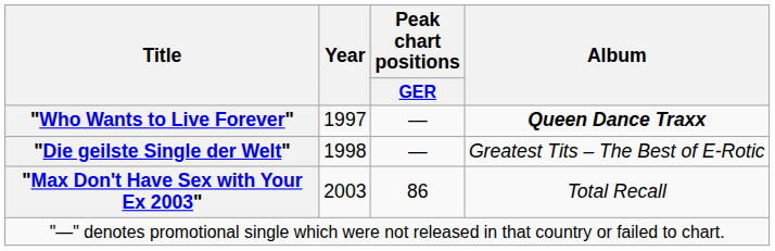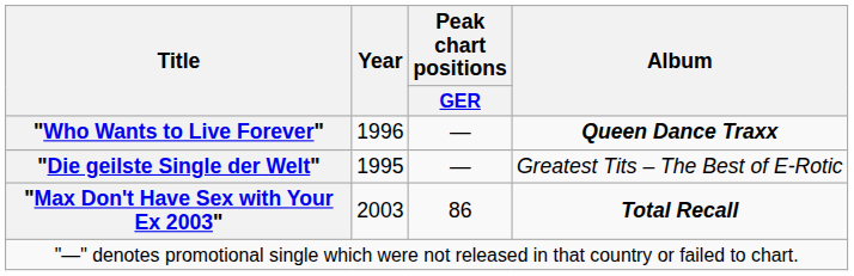"Who Wants to Live Forever" | Year: 1997 -> 1996
"Die geilste Single der Welt" | Year: 1998 -> 1995
"Max Don't Have Sex with Your Ex 2003" | Album: normal -> bold
